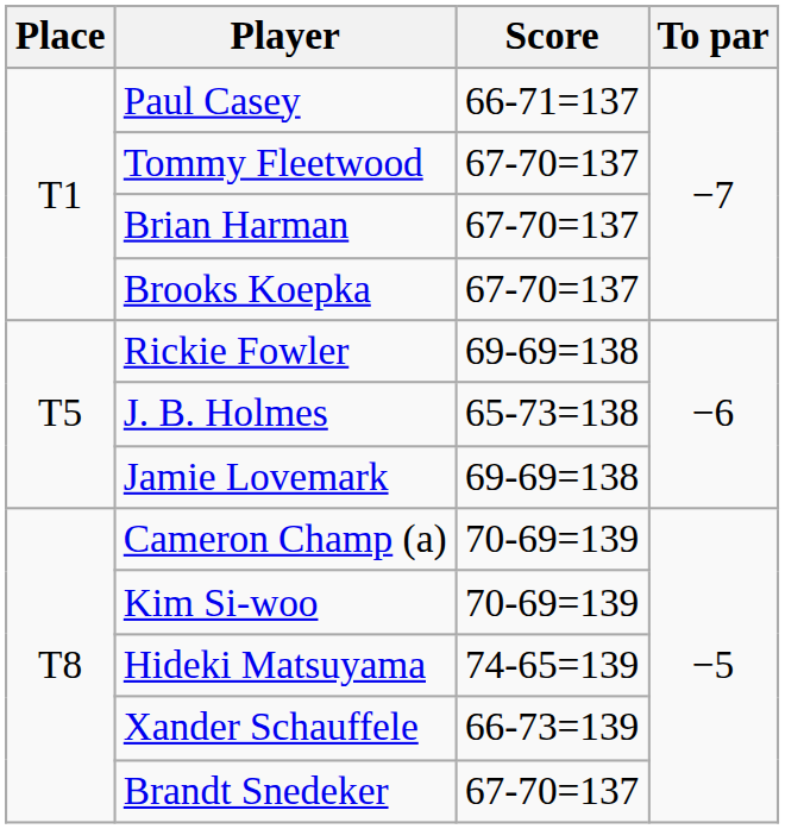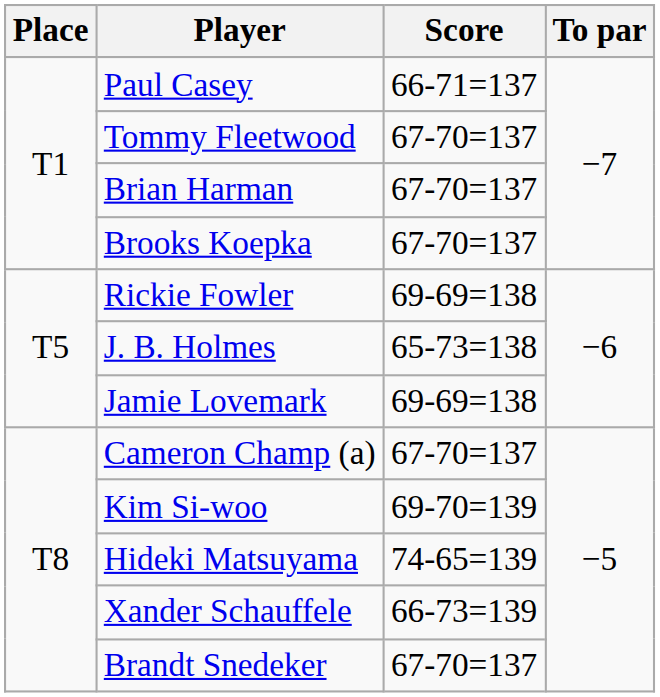Cameron Champ (a) | Score: 70-69=139 -> 67-70=137
Kim Si-woo | Score: 70-69=139 -> 69-70=139
